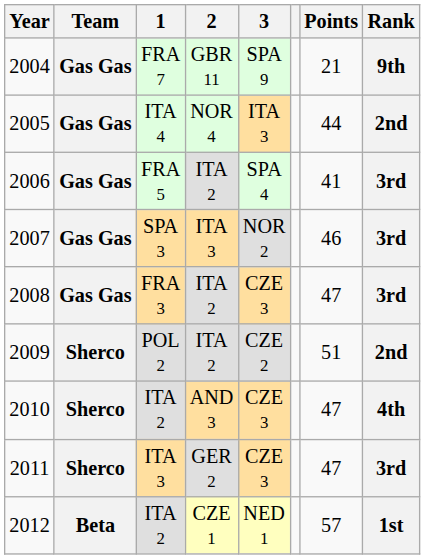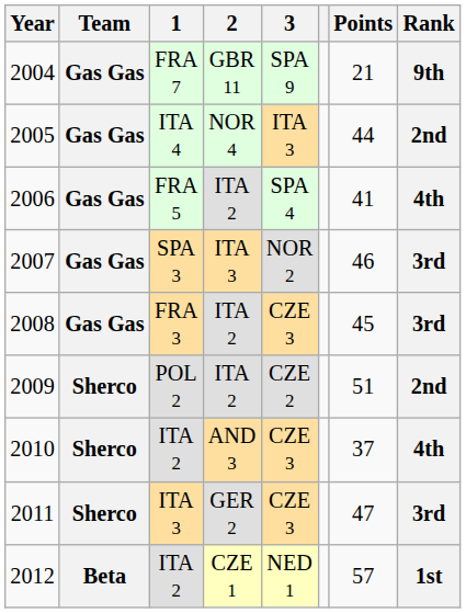2006 | Rank: 3rd -> 4th
2008 | Points: 47 -> 45
2010 | Points: 47 -> 37
